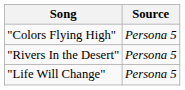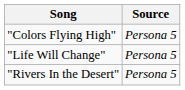rows swapped: "Life Will Change" <-> "Rivers In the Desert"
